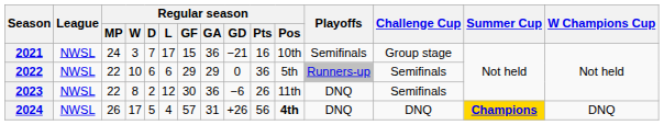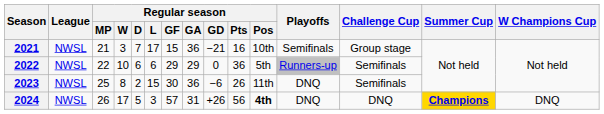2021 | Regular season / MP: 24 -> 21
2023 | Regular season / MP: 22 -> 25
2023 | Regular season / L: 12 -> 15
2024 | Regular season / L: 4 -> 3
